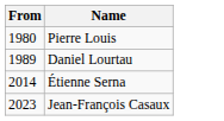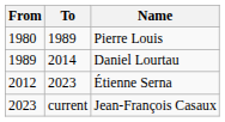+ column: To | 1989 | 2014 | 2023 | current
Étienne Serna | From: 2014 -> 2012
